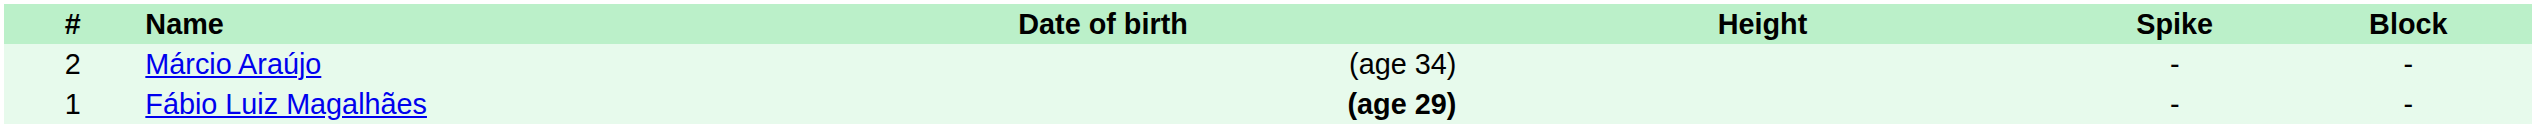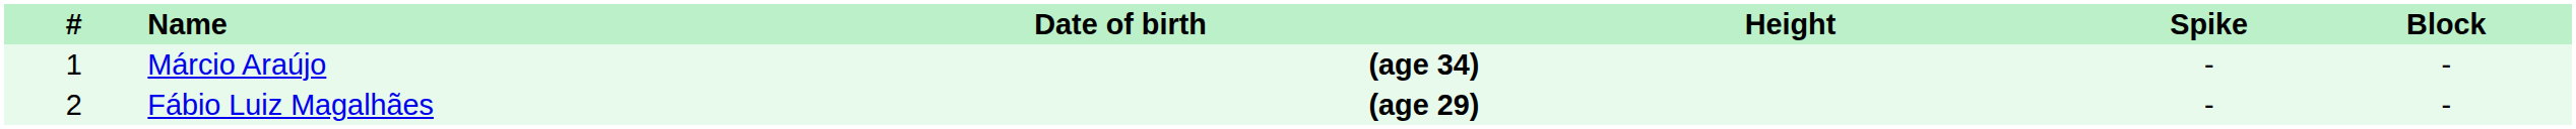Márcio Araújo | #: 2 -> 1
Márcio Araújo | Date of birth: normal -> bold
Fábio Luiz Magalhães | #: 1 -> 2
